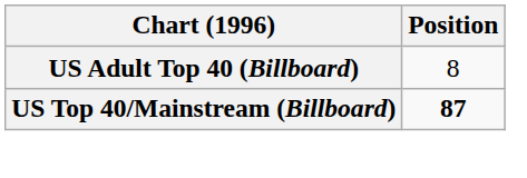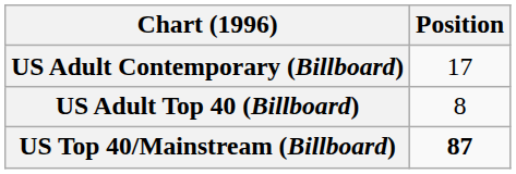+ row: US Adult Contemporary (Billboard) | 17
